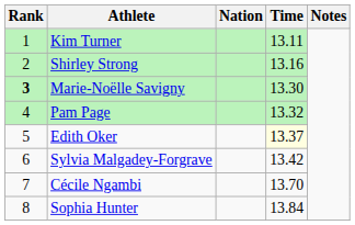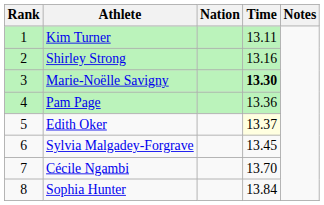Marie-Noëlle Savigny | Rank: bold -> normal
Marie-Noëlle Savigny | Time: normal -> bold
Pam Page | Time: 13.32 -> 13.36
Sylvia Malgadey-Forgrave | Time: 13.42 -> 13.45
